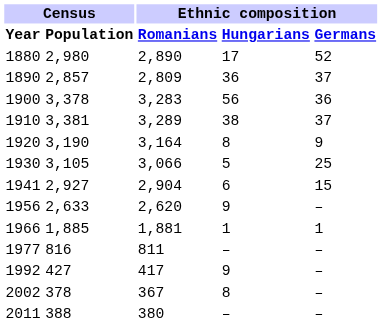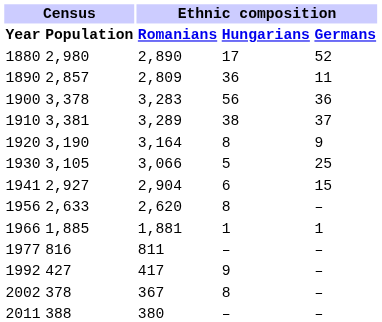1890 | Ethnic composition / Germans: 37 -> 11
1956 | Ethnic composition / Hungarians: 9 -> 8
